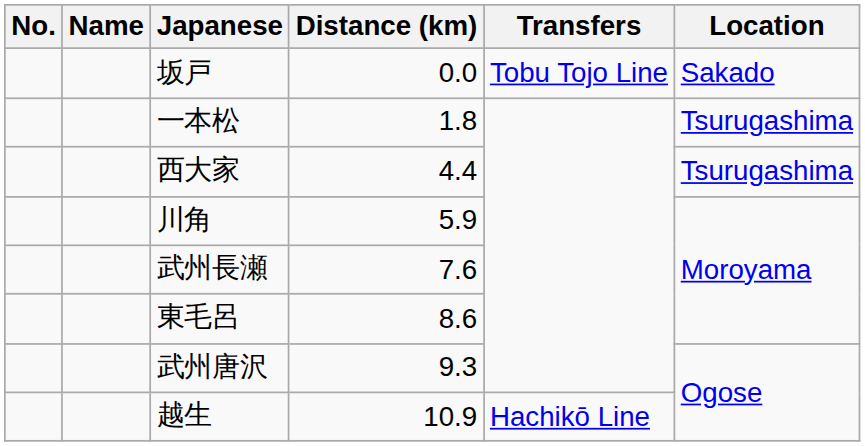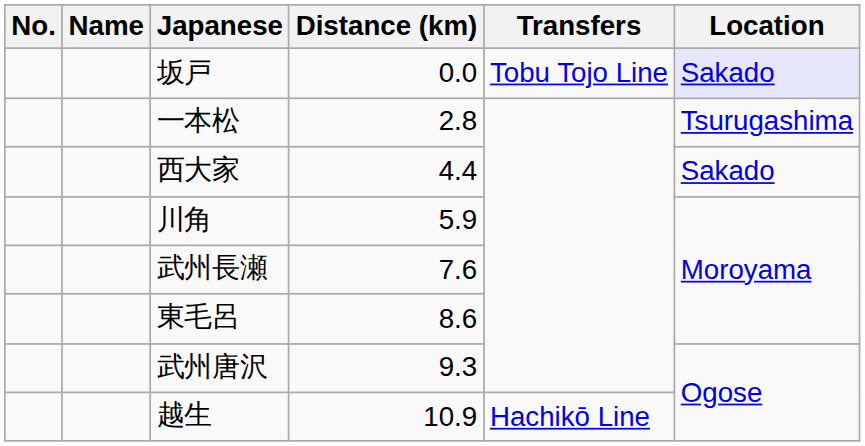坂戸 | Location: no background -> lavender background
一本松 | Distance (km): 1.8 -> 2.8
西大家 | Location: Tsurugashima -> Sakado
